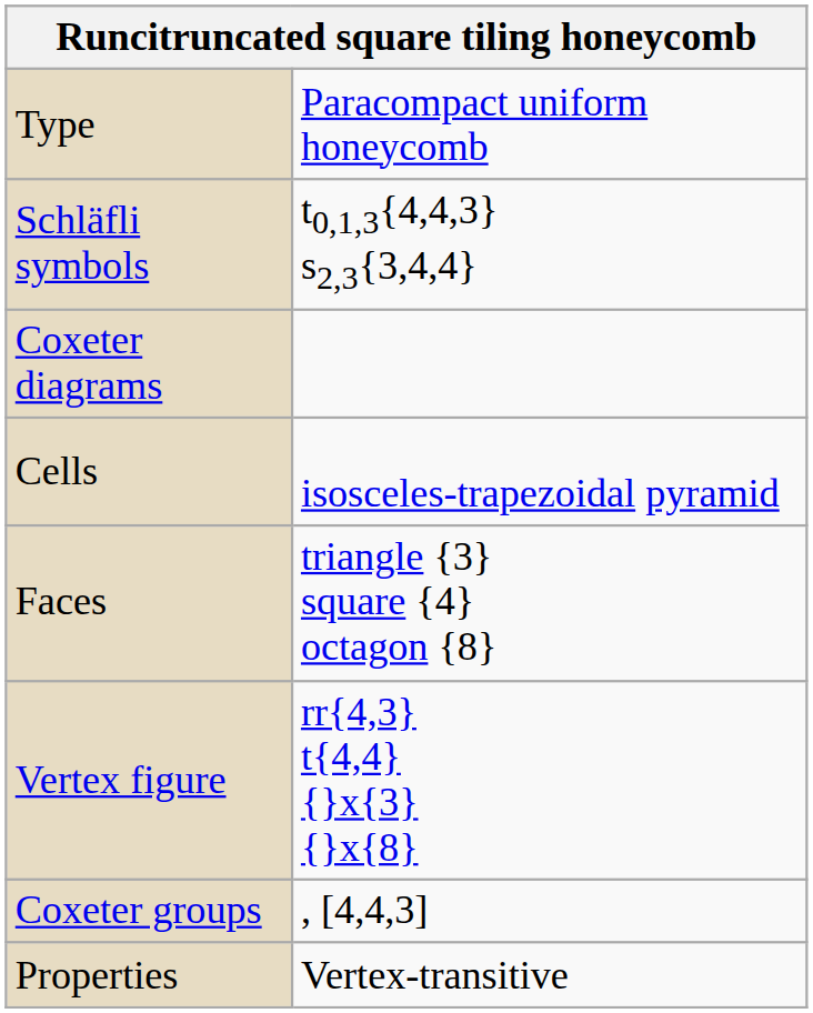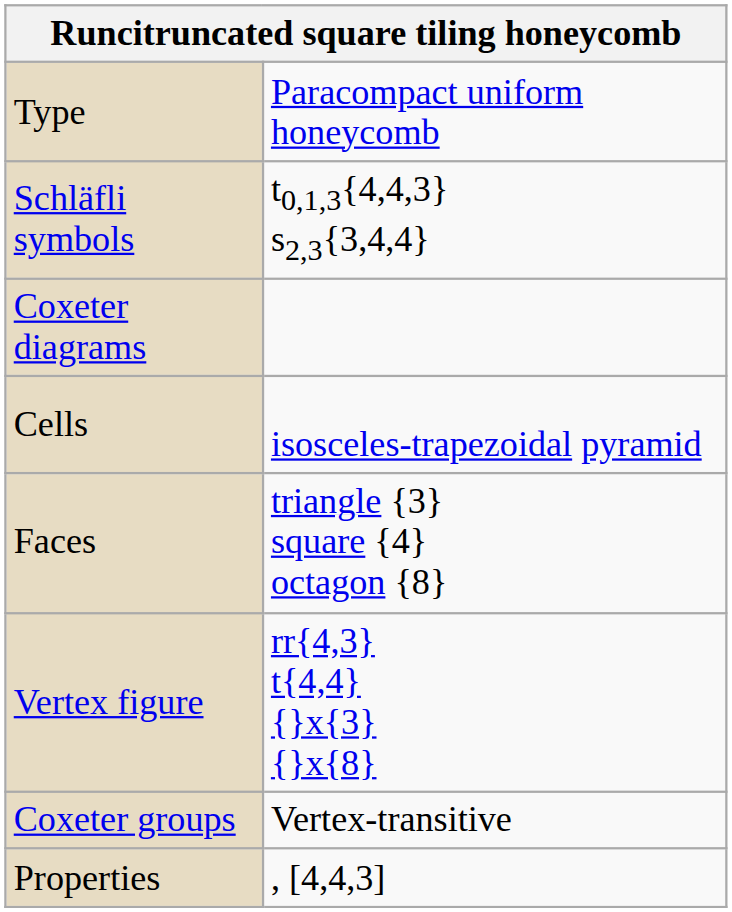Coxeter groups | column 2: , [4,4,3] -> Vertex-transitive
Properties | column 2: Vertex-transitive -> , [4,4,3]
